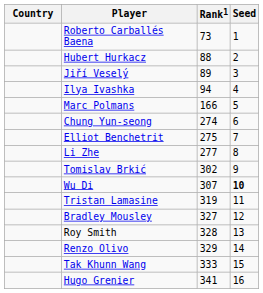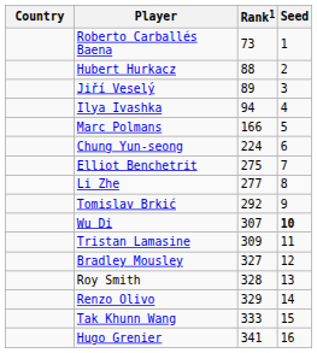Chung Yun-seong | Rank1: 274 -> 224
Tomislav Brkić | Rank1: 302 -> 292
Tristan Lamasine | Rank1: 319 -> 309
